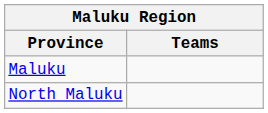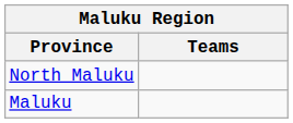rows swapped: Maluku <-> North Maluku
